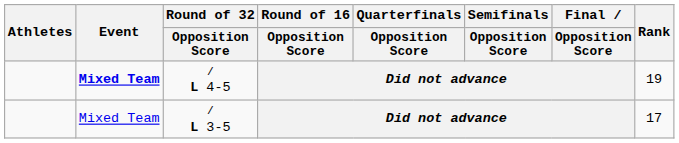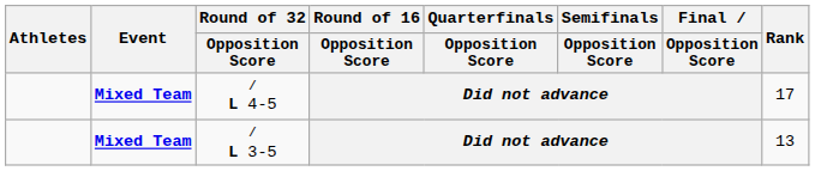/ L 4-5 | Rank: 19 -> 17
/ L 3-5 | Event: normal -> bold
/ L 3-5 | Rank: 17 -> 13
